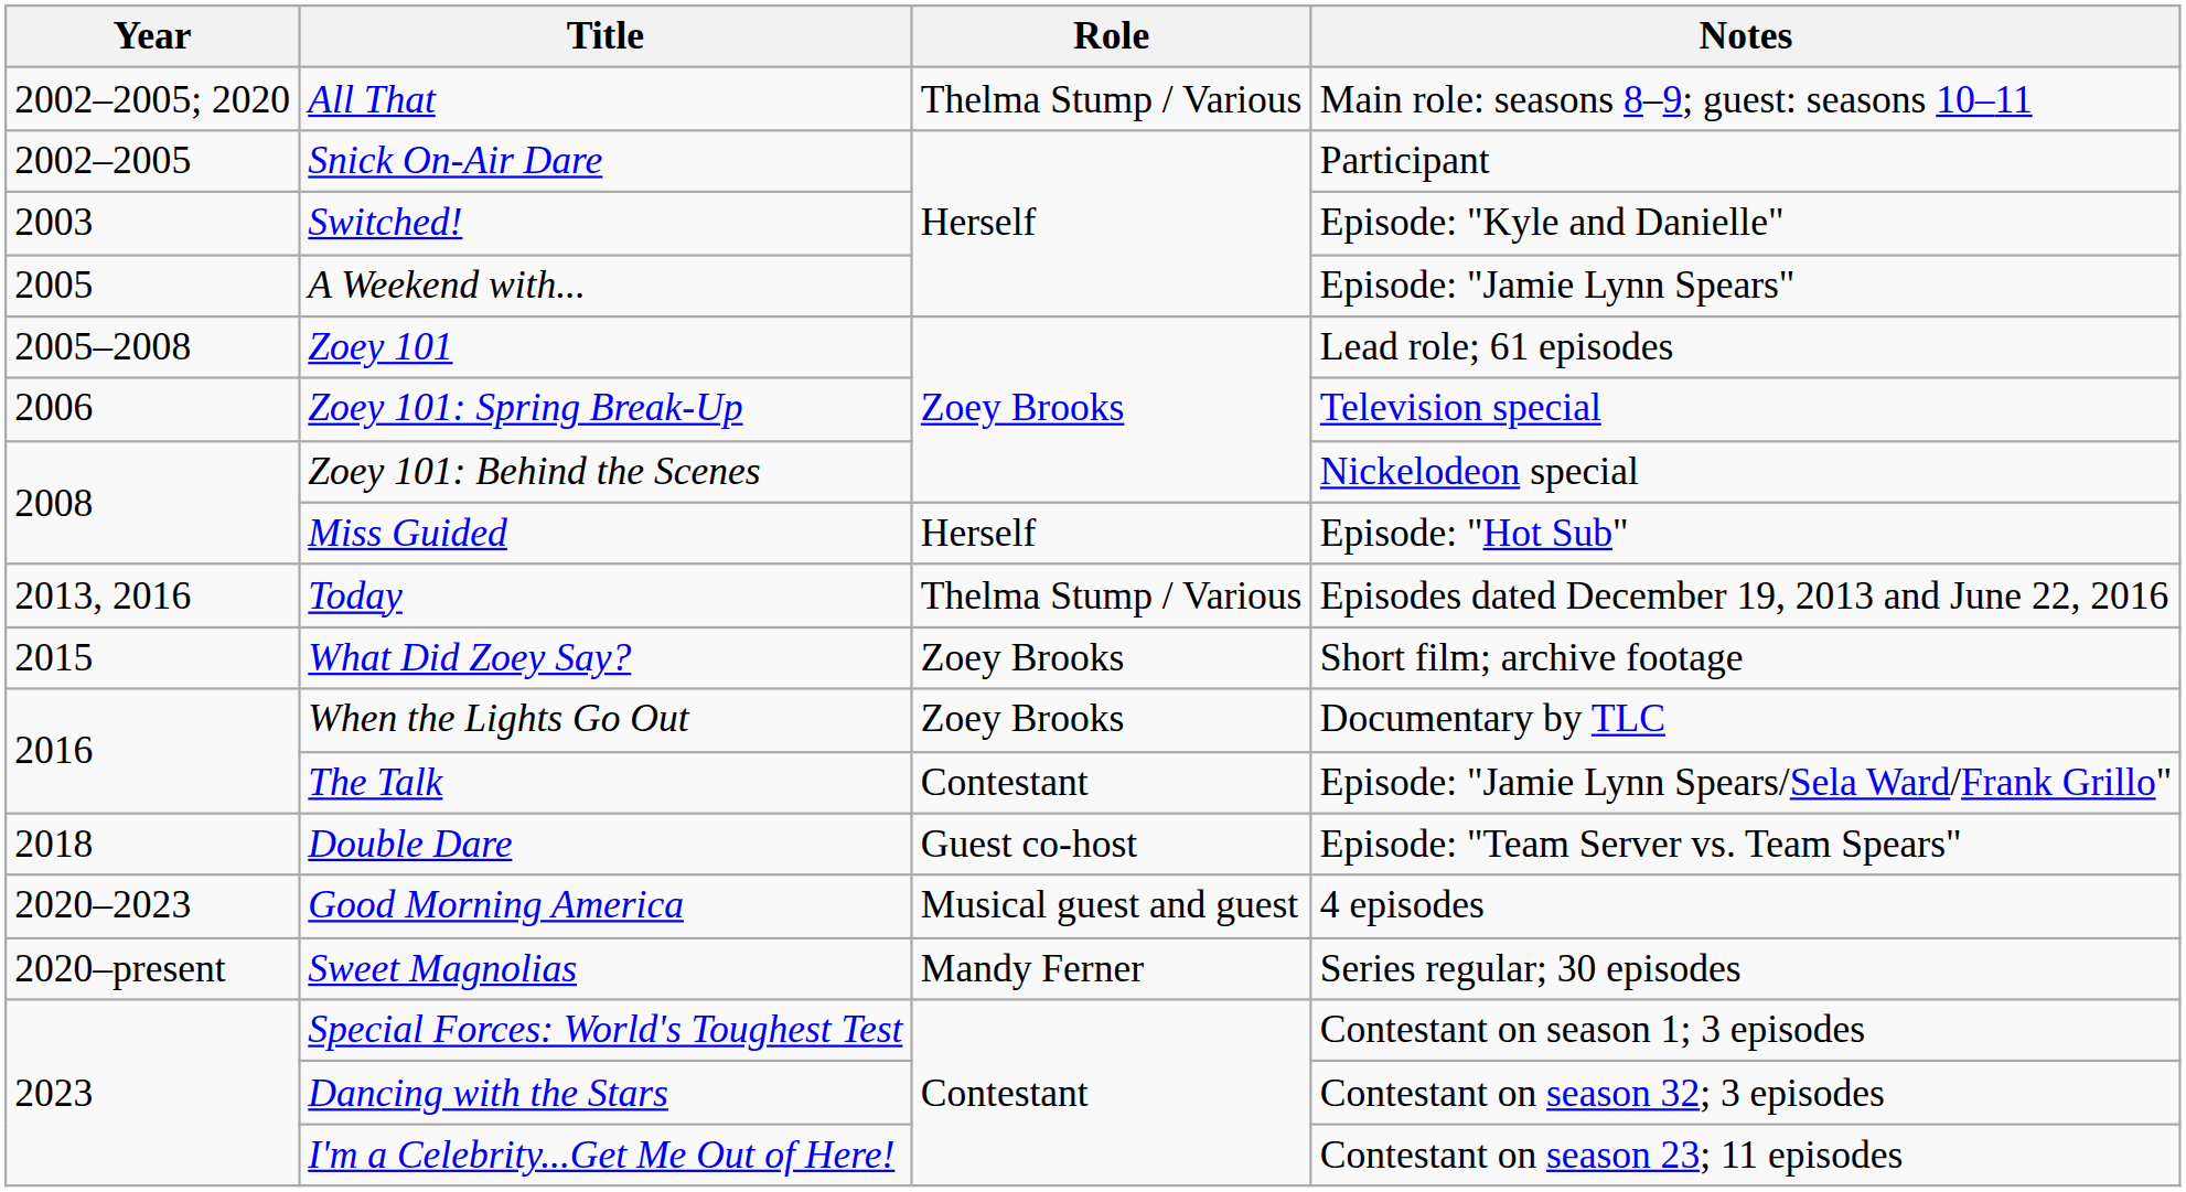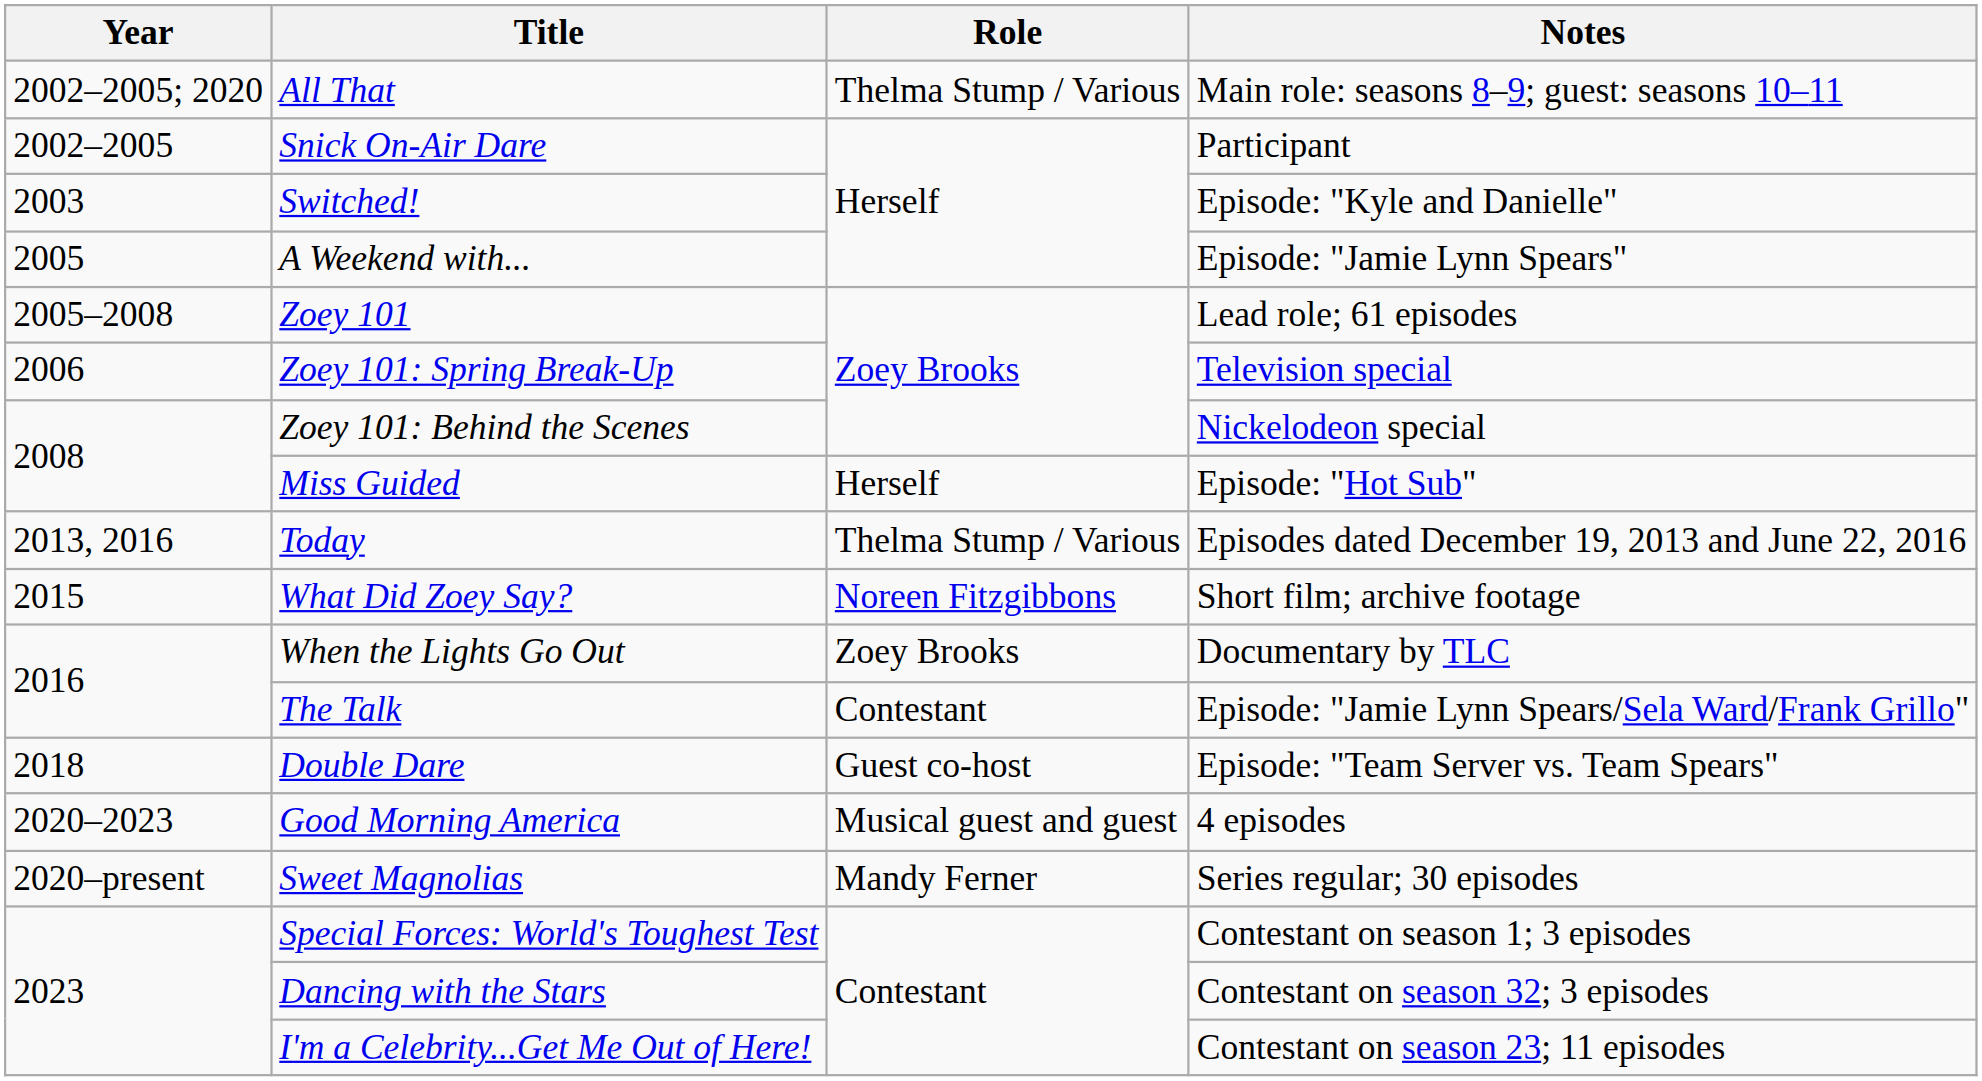What Did Zoey Say? | Role: Zoey Brooks -> Noreen Fitzgibbons
